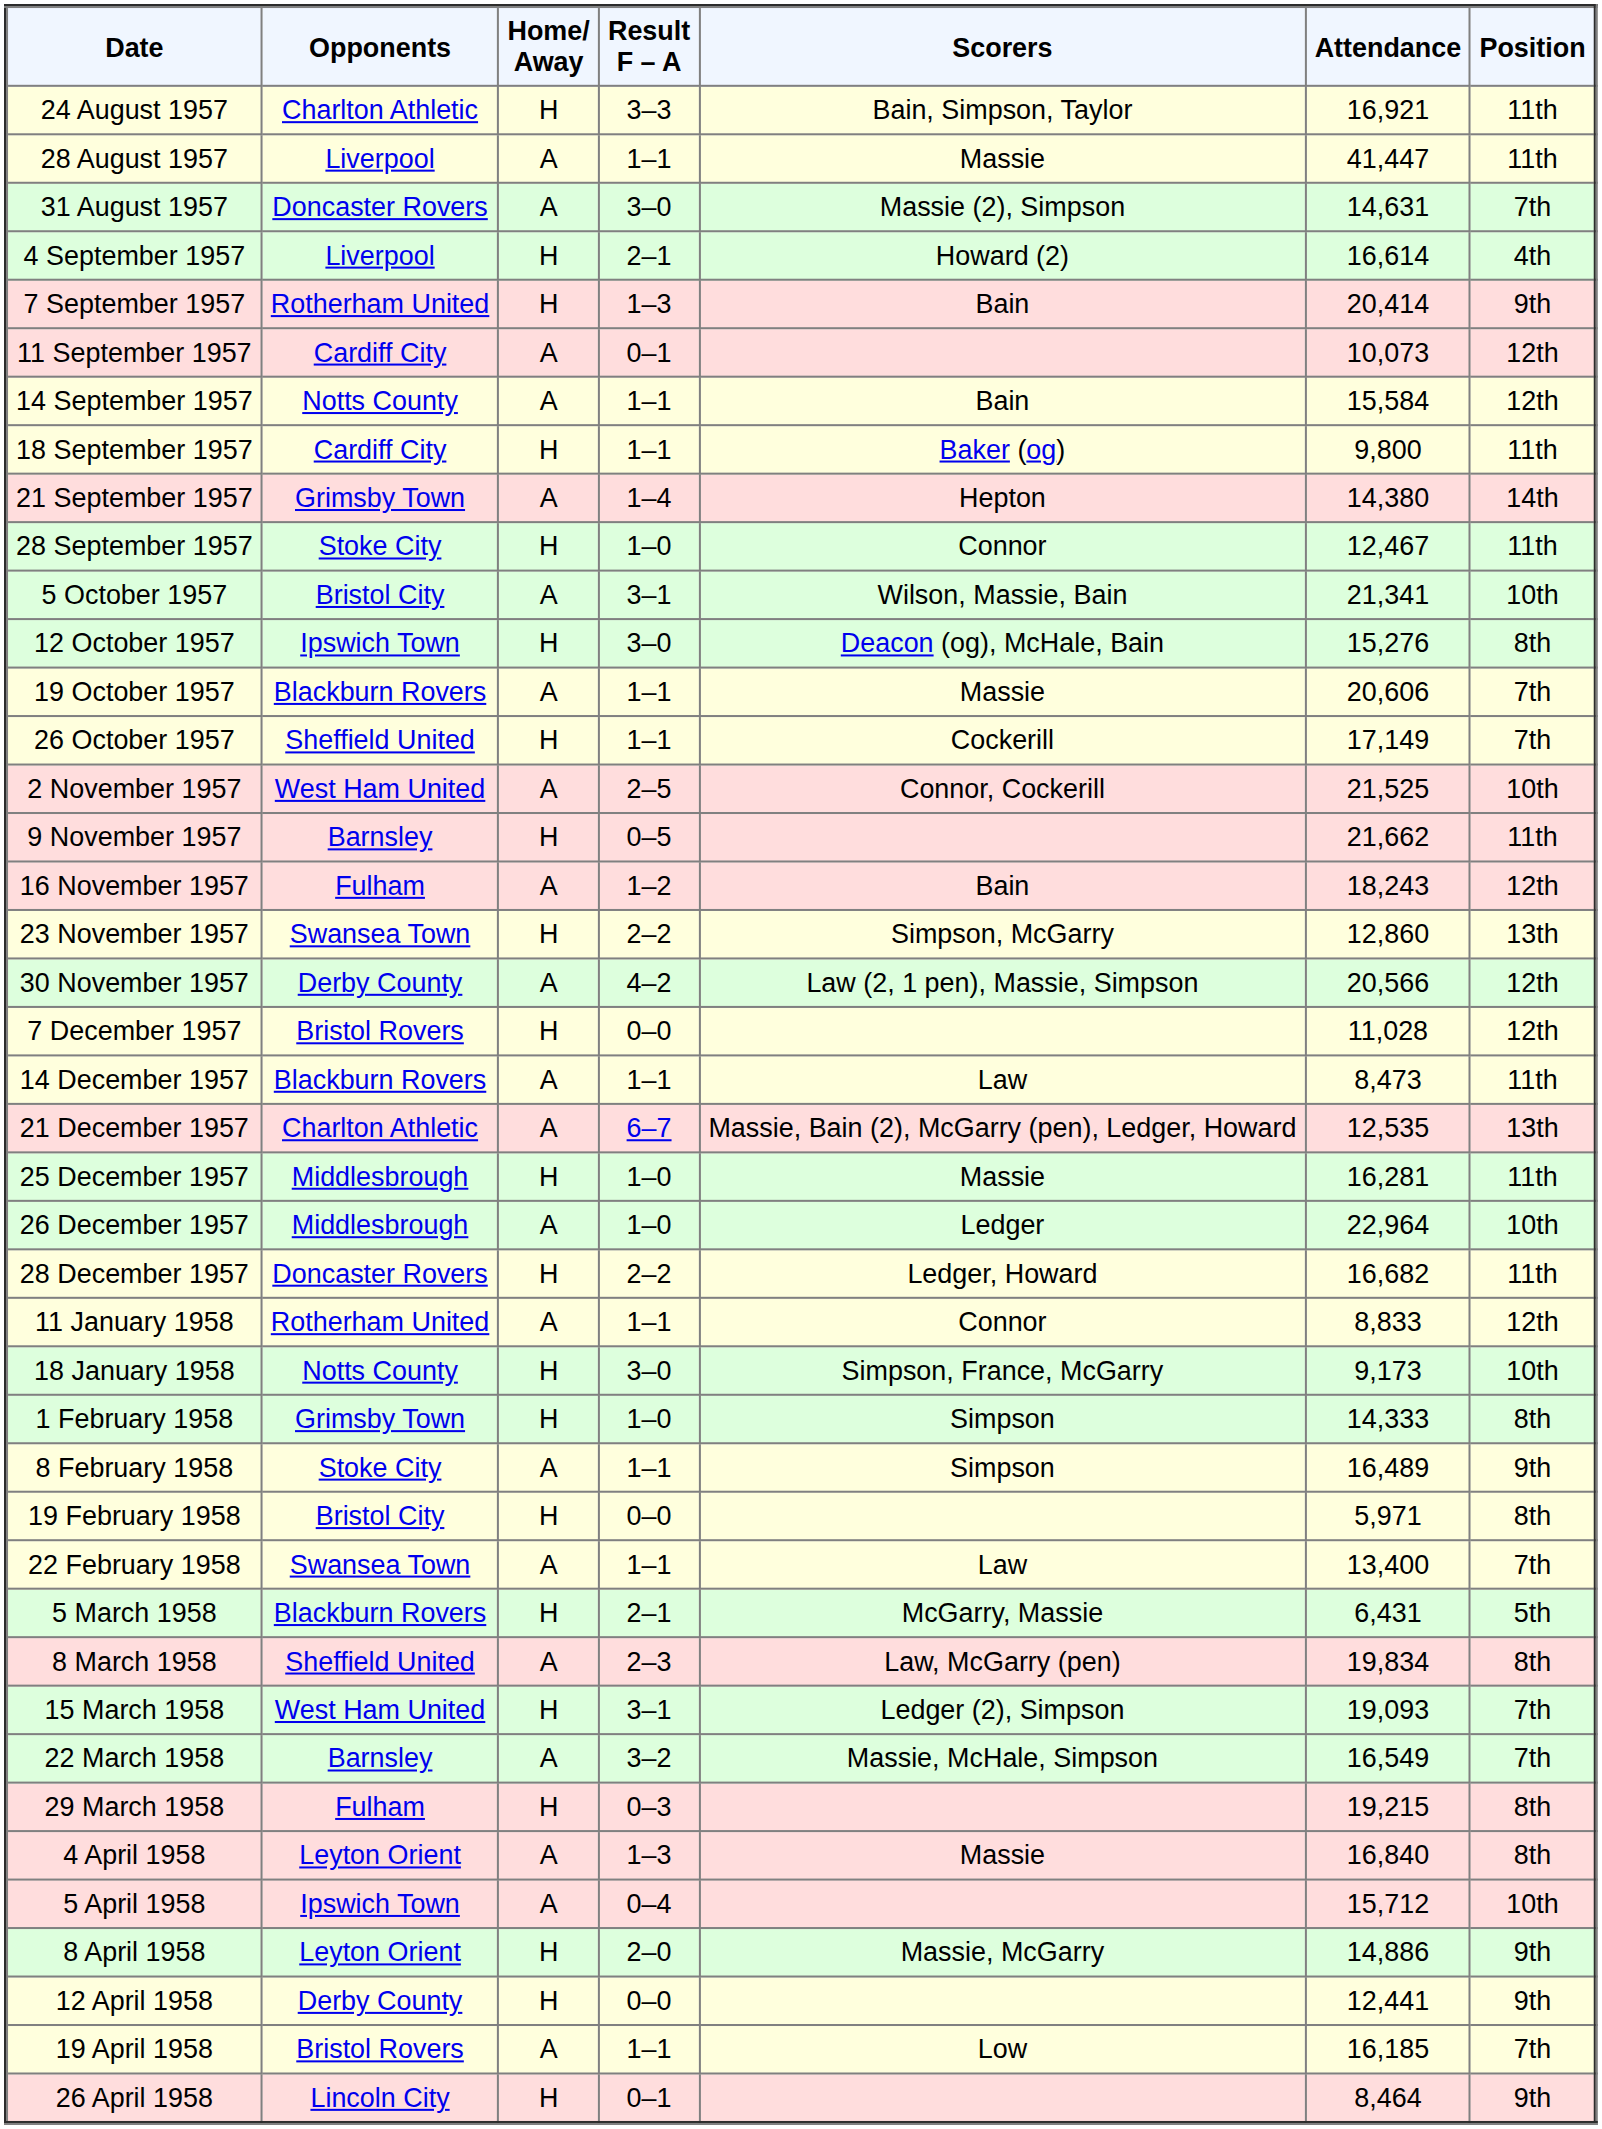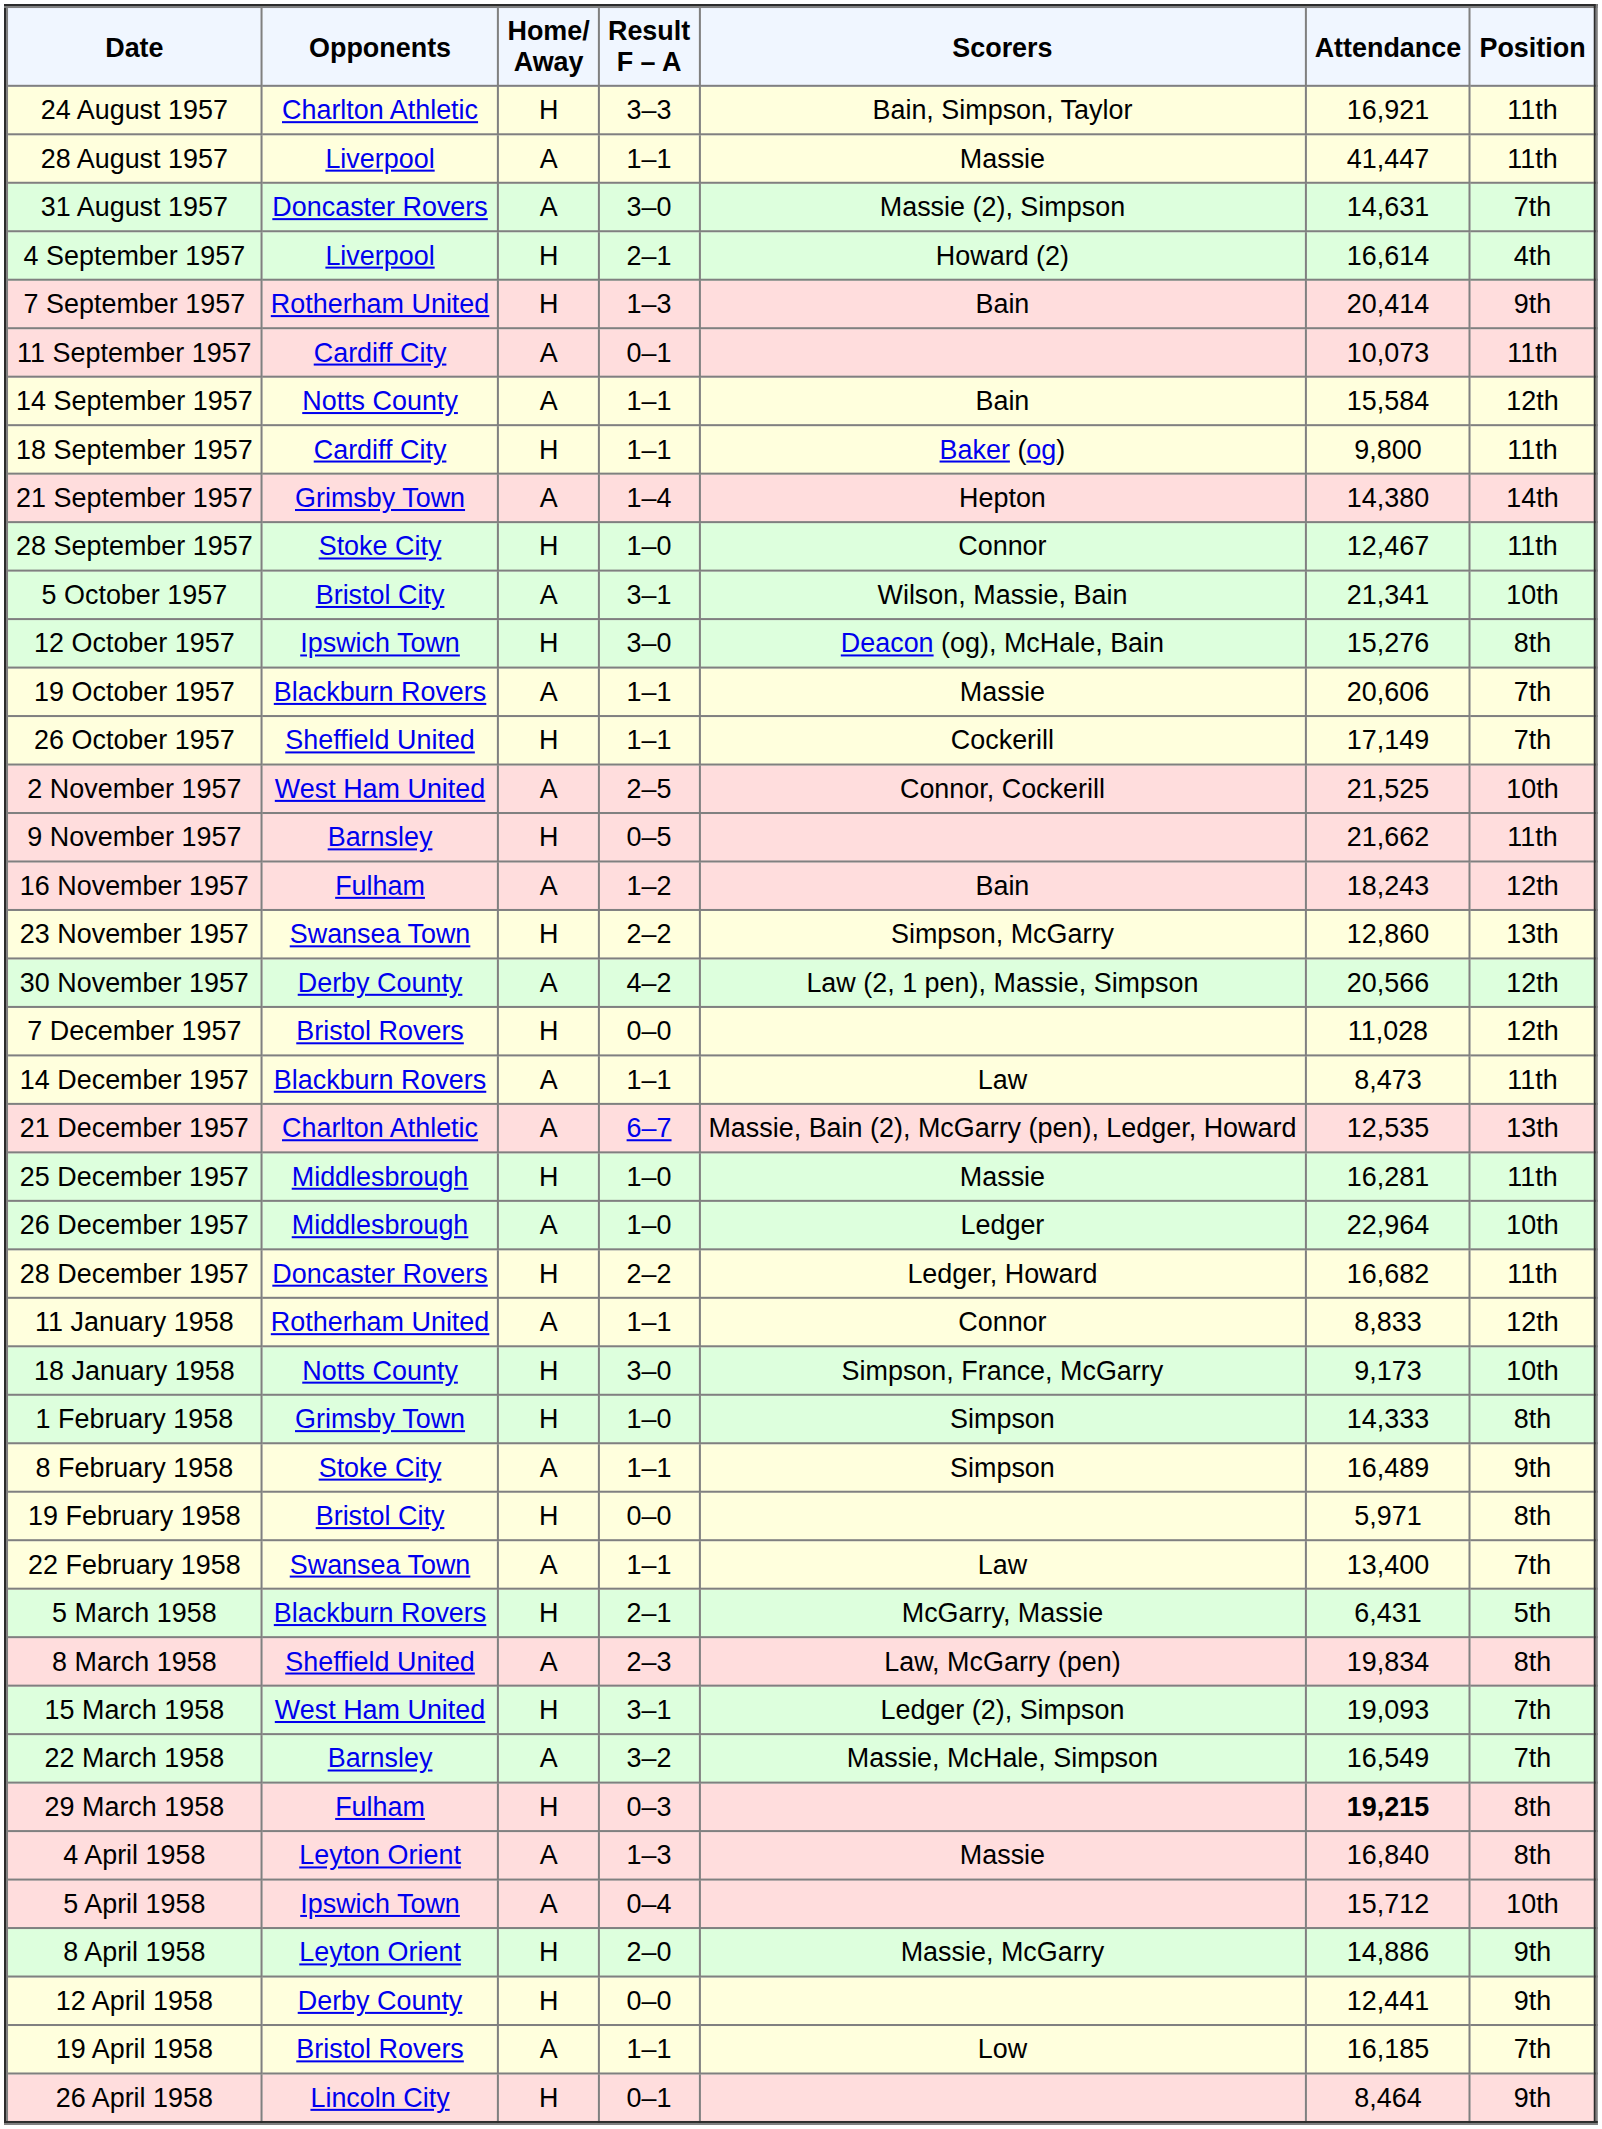11 September 1957 | Position: 12th -> 11th
29 March 1958 | Attendance: normal -> bold
